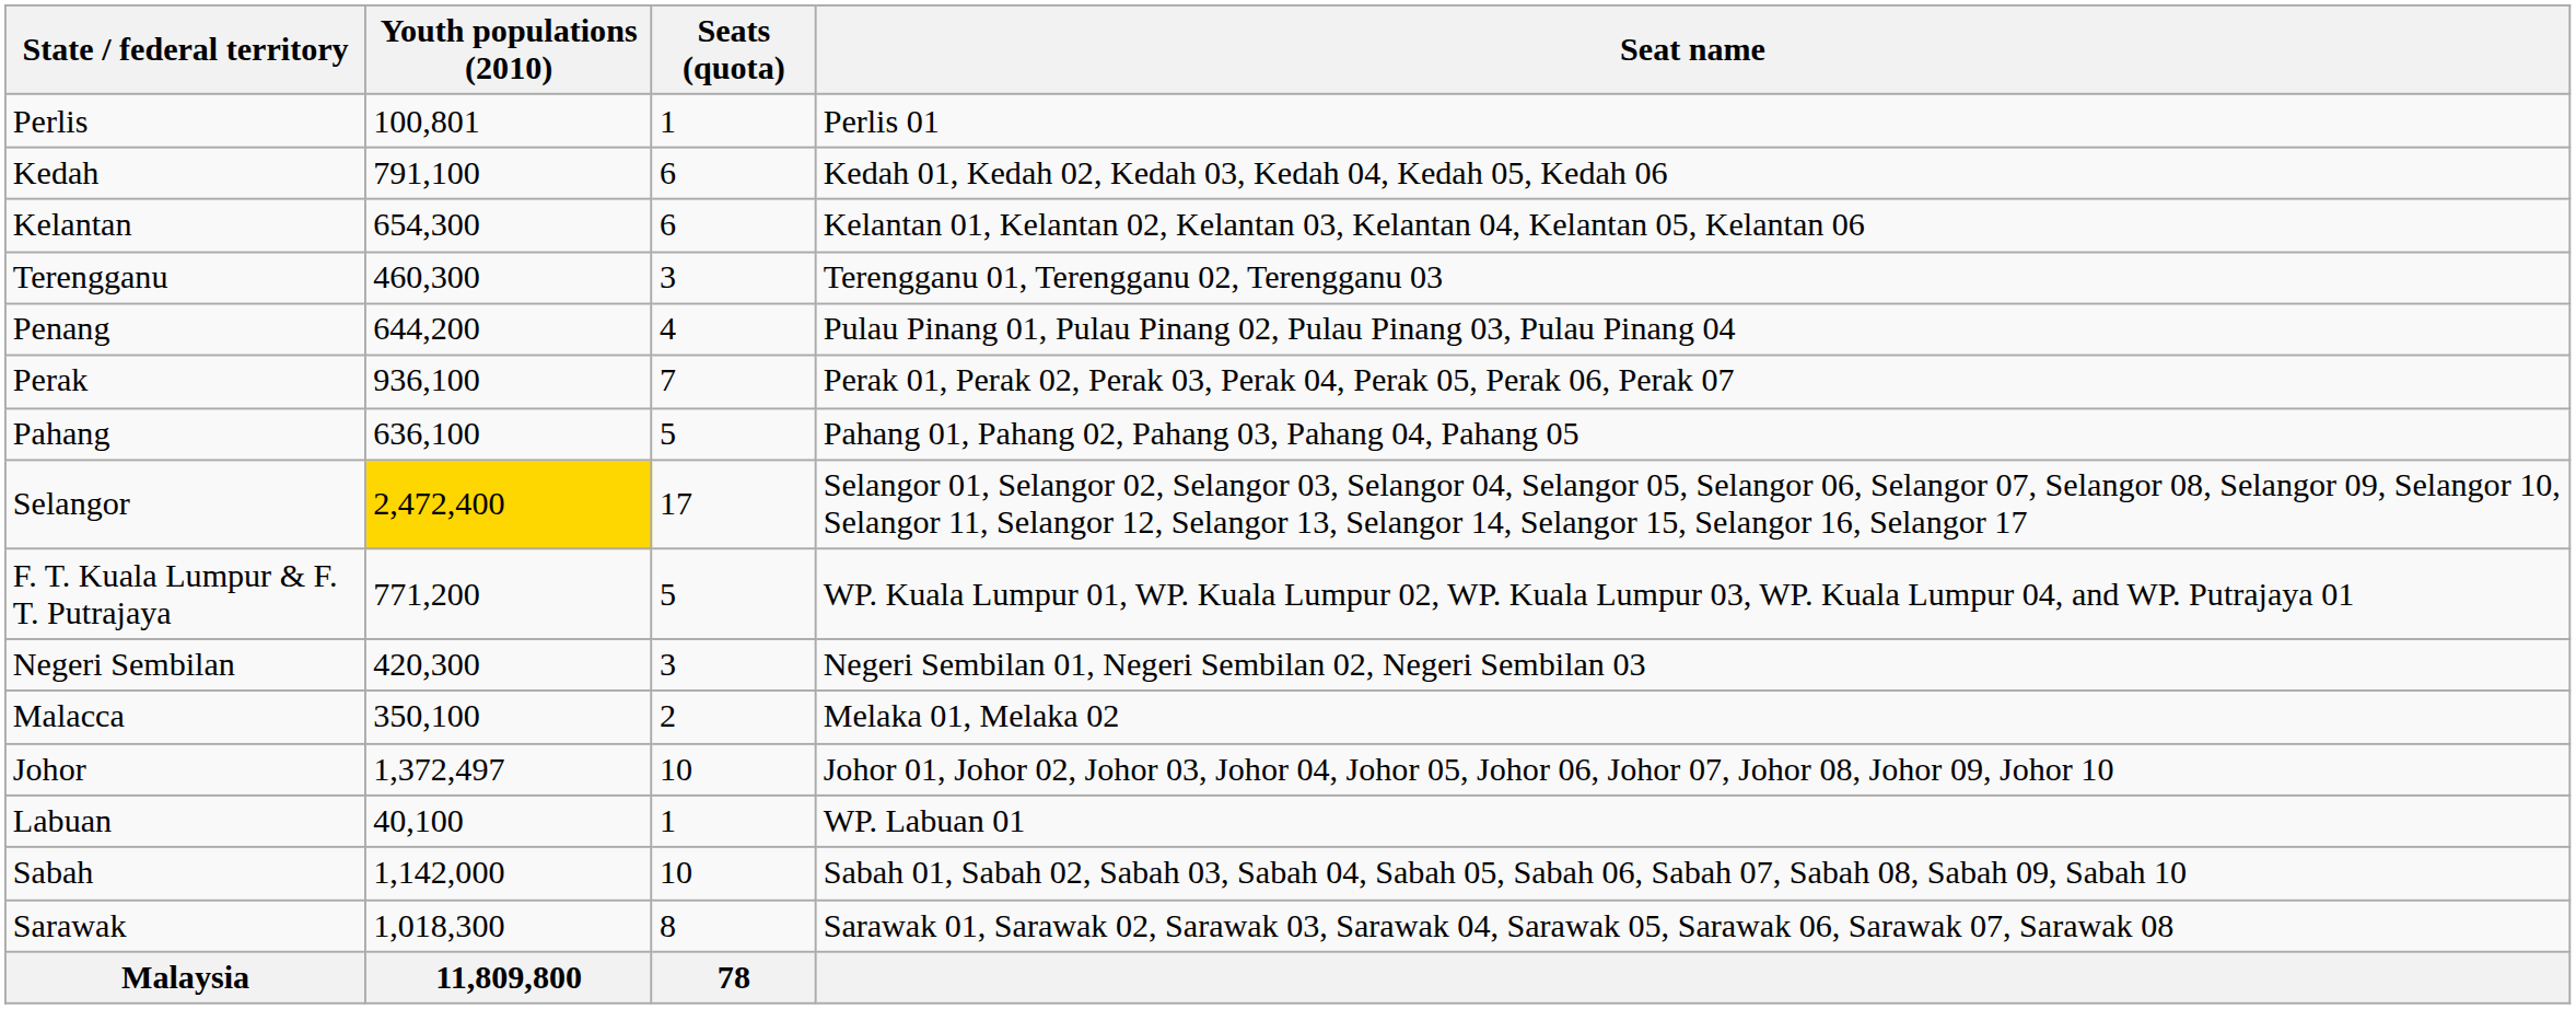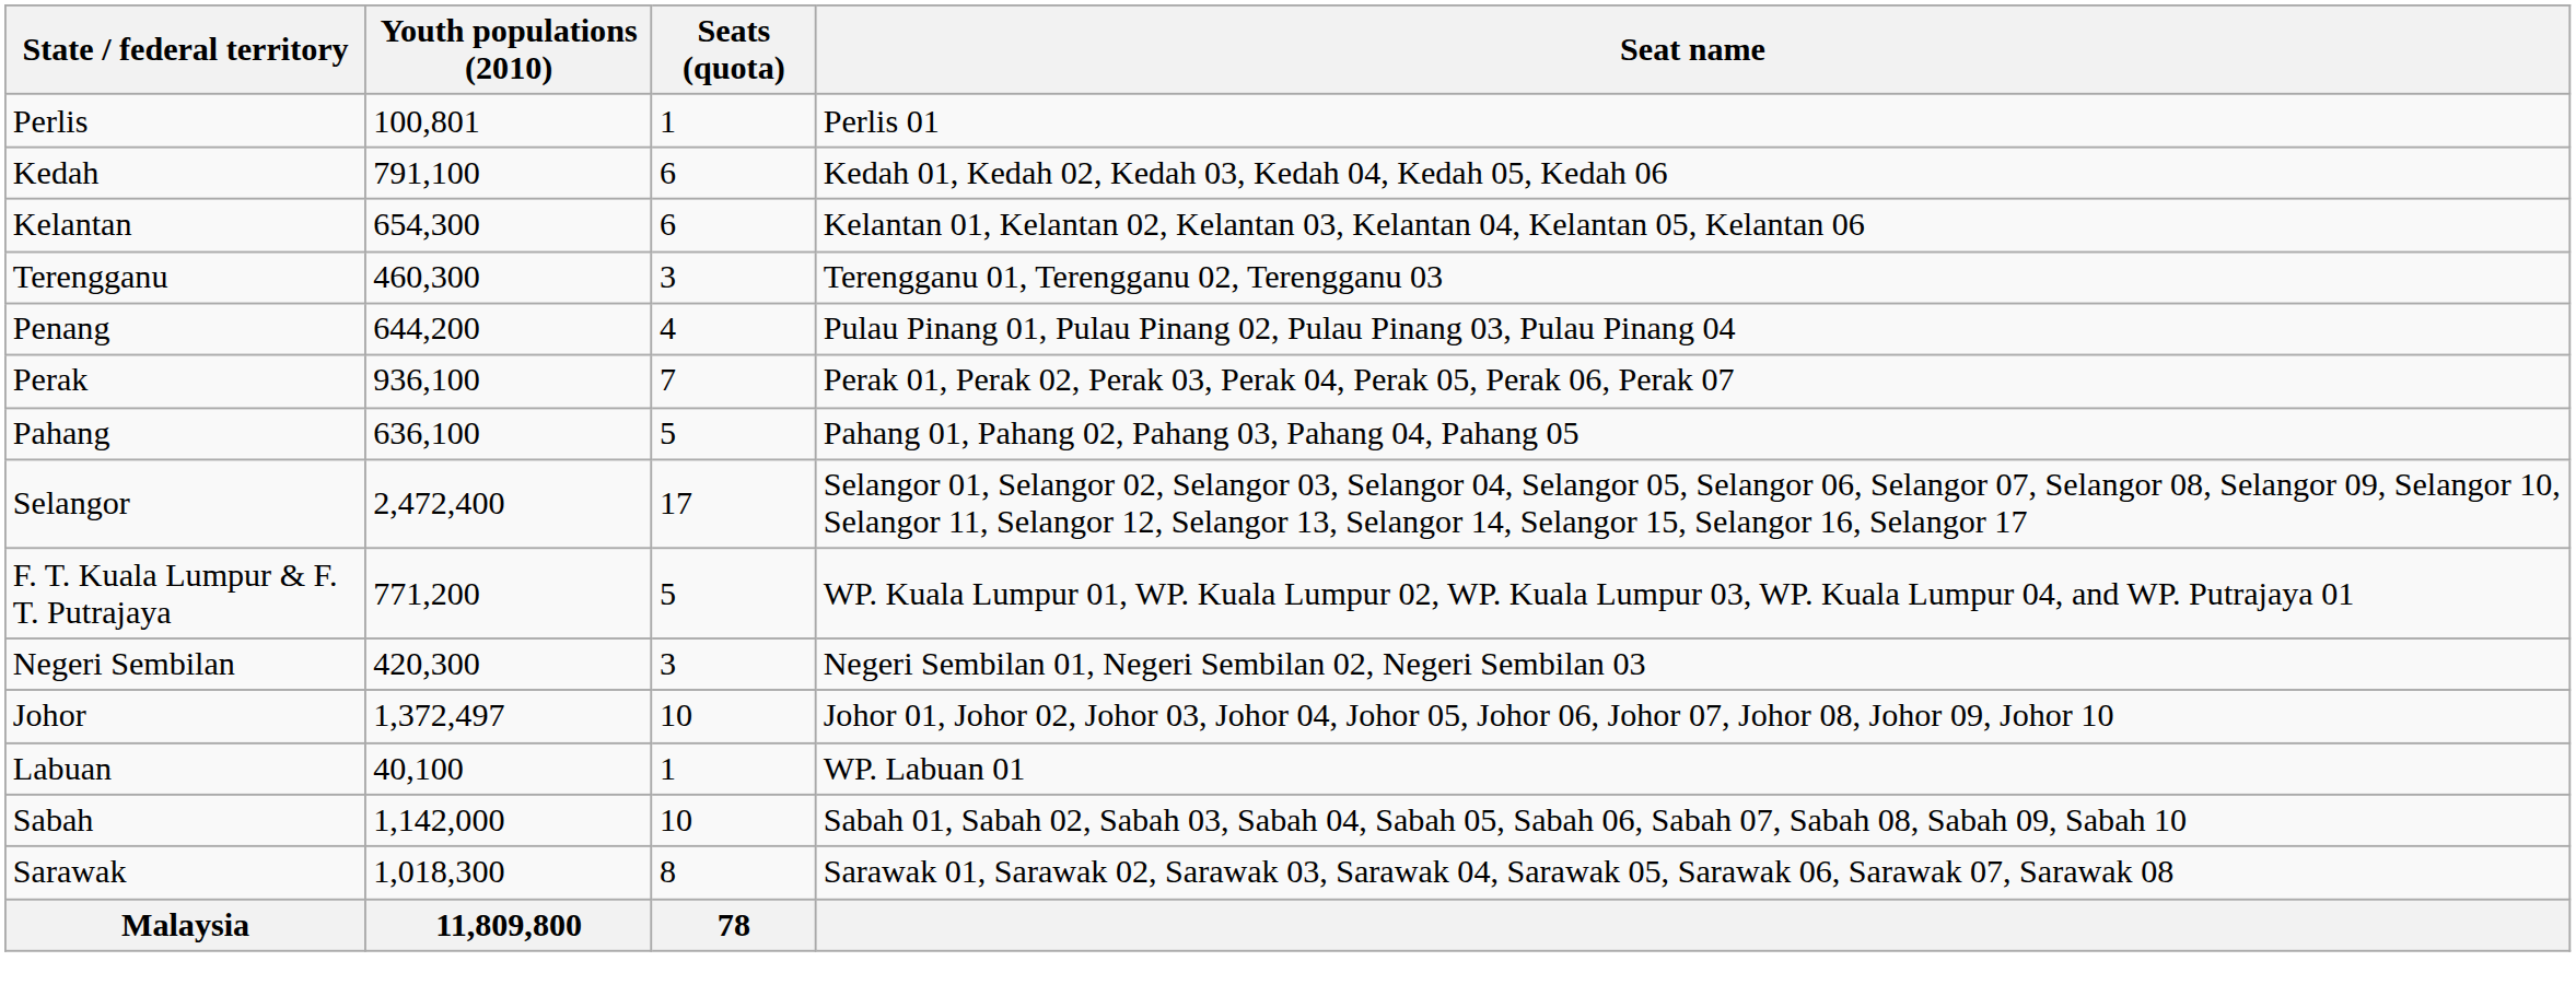Selangor | Youth populations (2010): gold background -> no background
- row: Malacca | 350,100 | 2 | Melaka 01, Melaka 02
